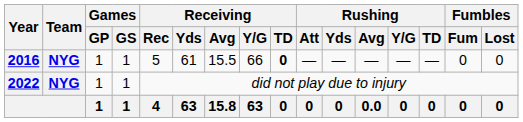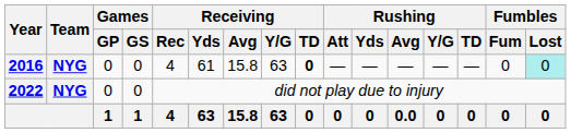2016 | Games / GP: 1 -> 0
2016 | Games / GS: 1 -> 0
2016 | Receiving / Rec: 5 -> 4
2016 | Receiving / Avg: 15.5 -> 15.8
2016 | Receiving / Y/G: 66 -> 63
2016 | Fumbles / Lost: no background -> paleturquoise background
2022 | Games / GP: 1 -> 0
2022 | Games / GS: 1 -> 0
